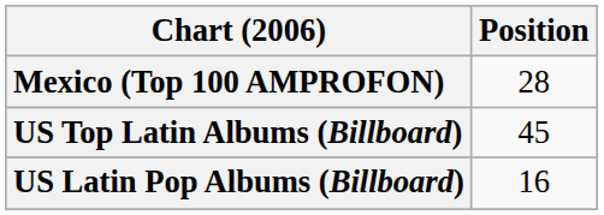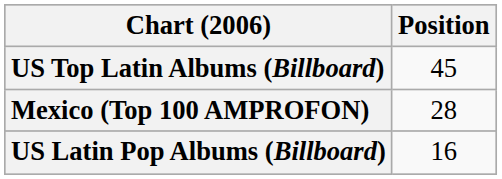rows swapped: Mexico (Top 100 AMPROFON) <-> US Top Latin Albums (Billboard)
